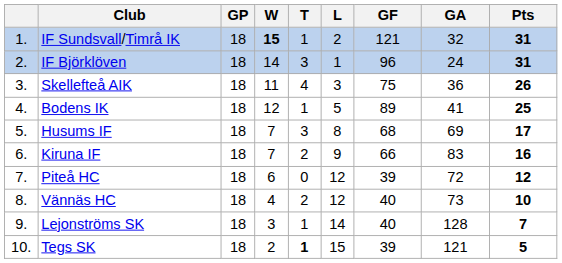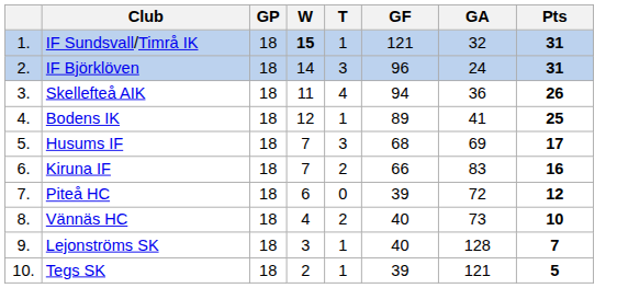- column: L | 2 | 1 | 3 | 5 | 8 | 9 | 12 | 12 | 14 | 15
Skellefteå AIK | GF: 75 -> 94
Tegs SK | T: bold -> normal
